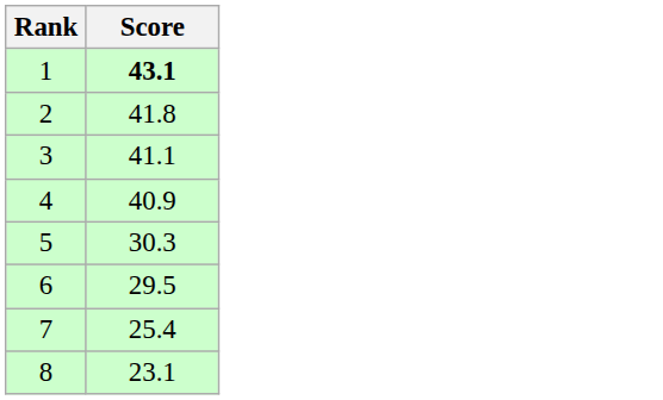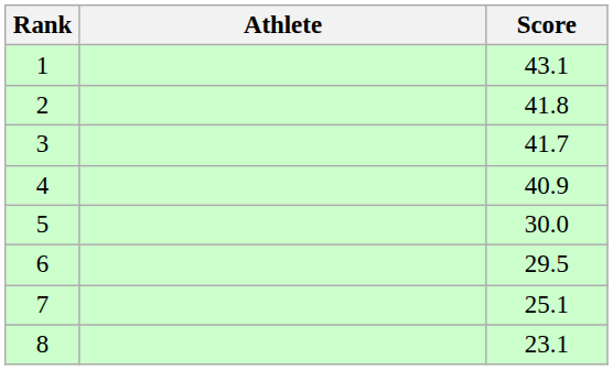+ column: Athlete
1 | Score: bold -> normal
3 | Score: 41.1 -> 41.7
5 | Score: 30.3 -> 30.0
7 | Score: 25.4 -> 25.1
